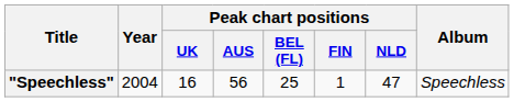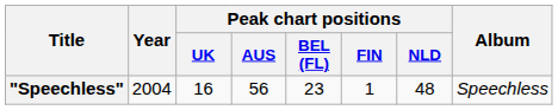"Speechless" | Peak chart positions / BEL (FL): 25 -> 23
"Speechless" | Peak chart positions / NLD: 47 -> 48
